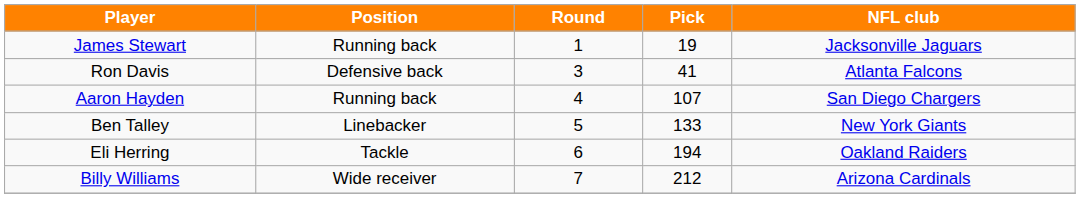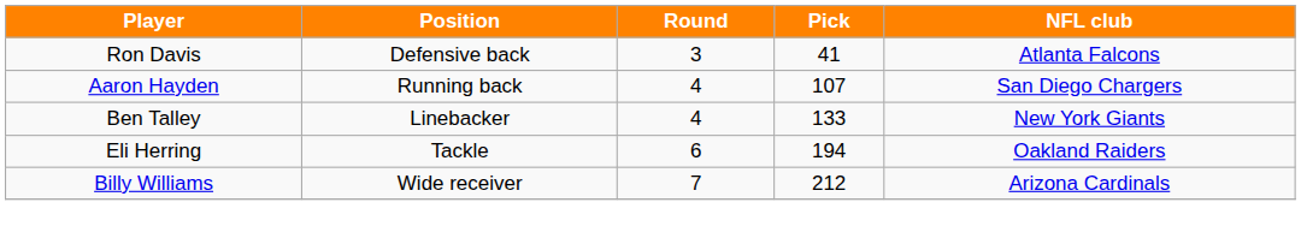- row: James Stewart | Running back | 1 | 19 | Jacksonville Jaguars
Ben Talley | Round: 5 -> 4
